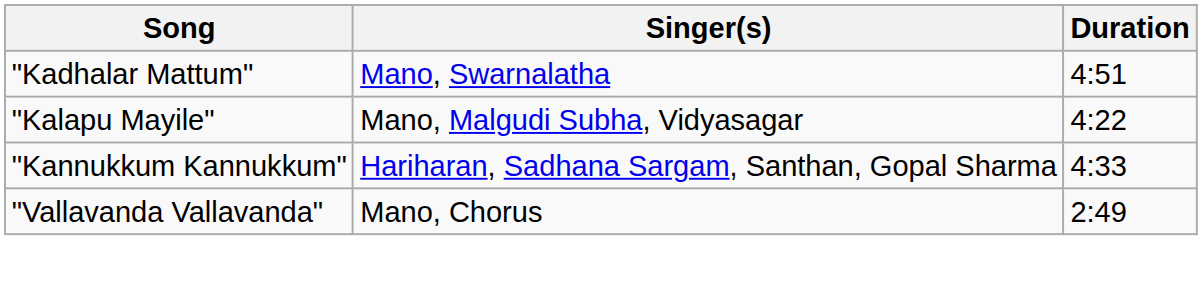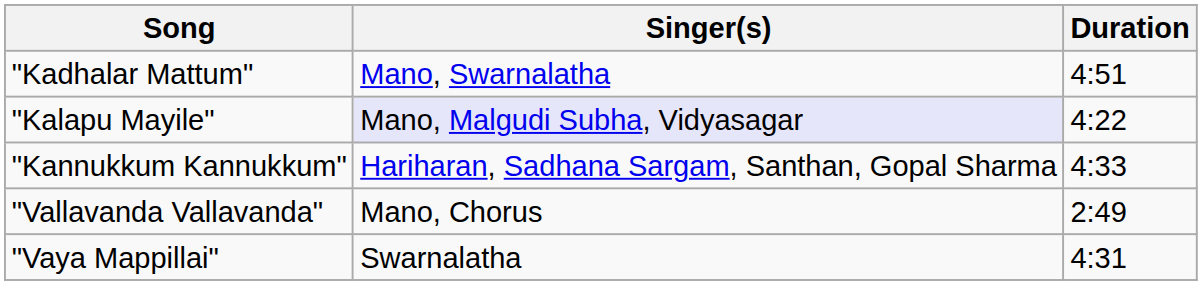"Kalapu Mayile" | Singer(s): no background -> lavender background
+ row: "Vaya Mappillai" | Swarnalatha | 4:31
